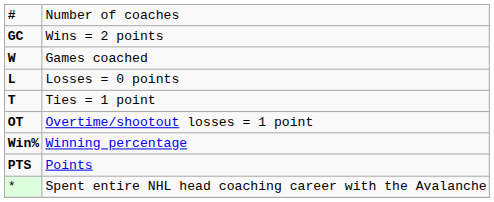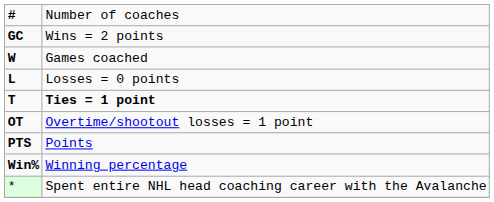T | column 2: normal -> bold
rows swapped: PTS <-> Win%
